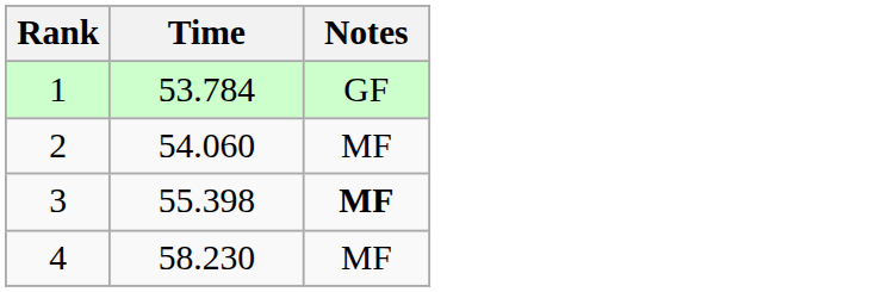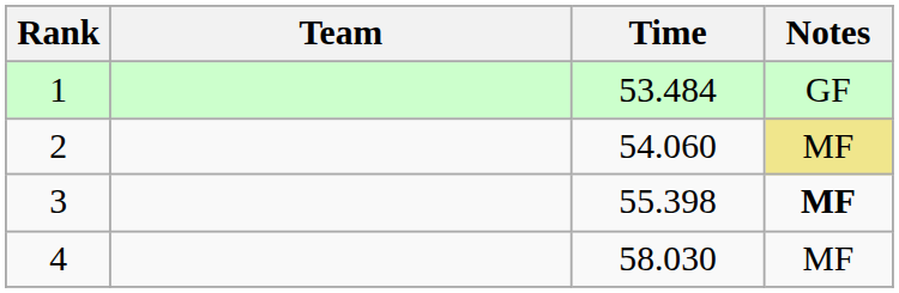+ column: Team
1 | Time: 53.784 -> 53.484
2 | Notes: no background -> khaki background
4 | Time: 58.230 -> 58.030
